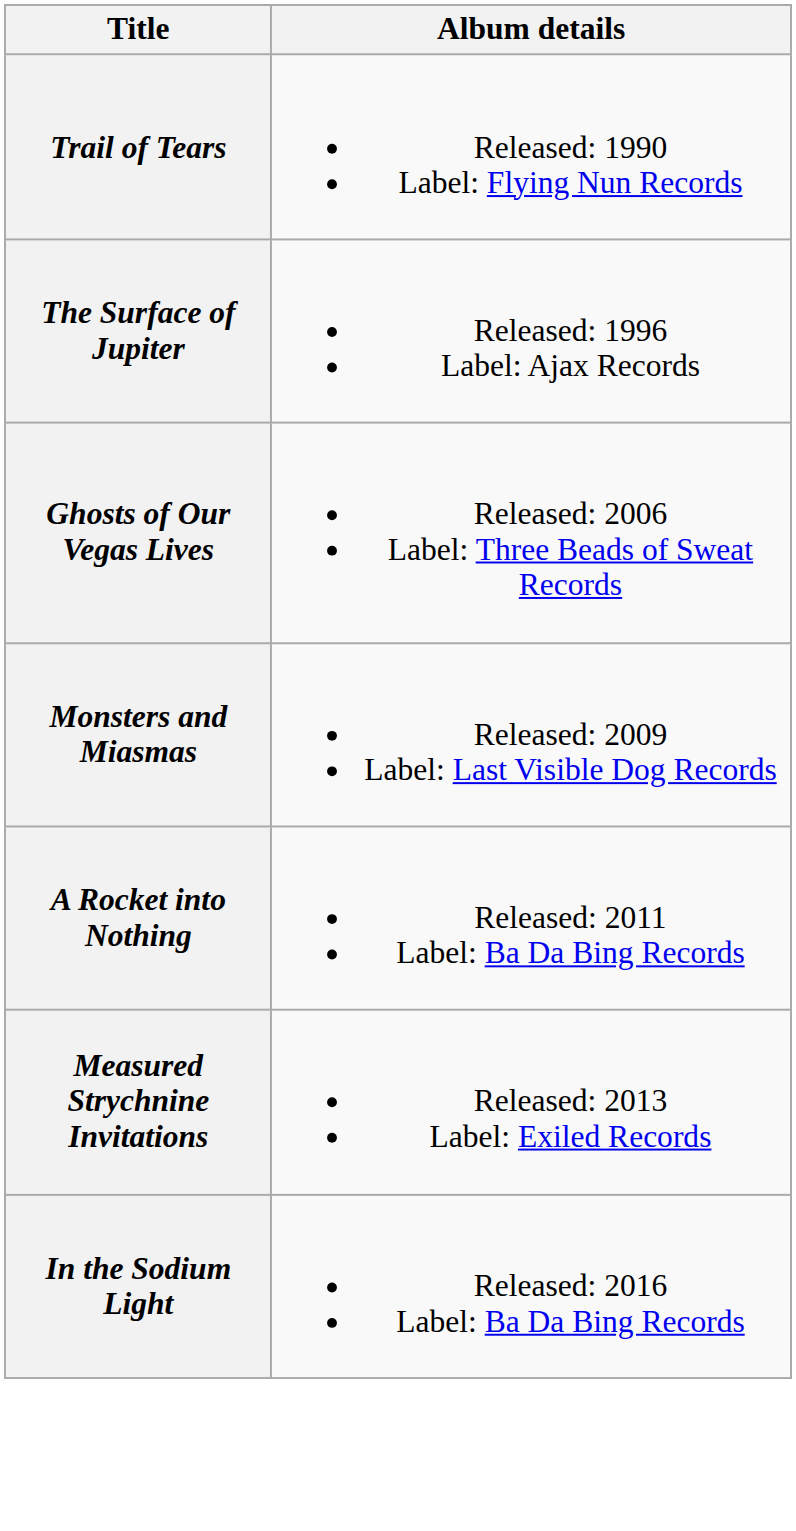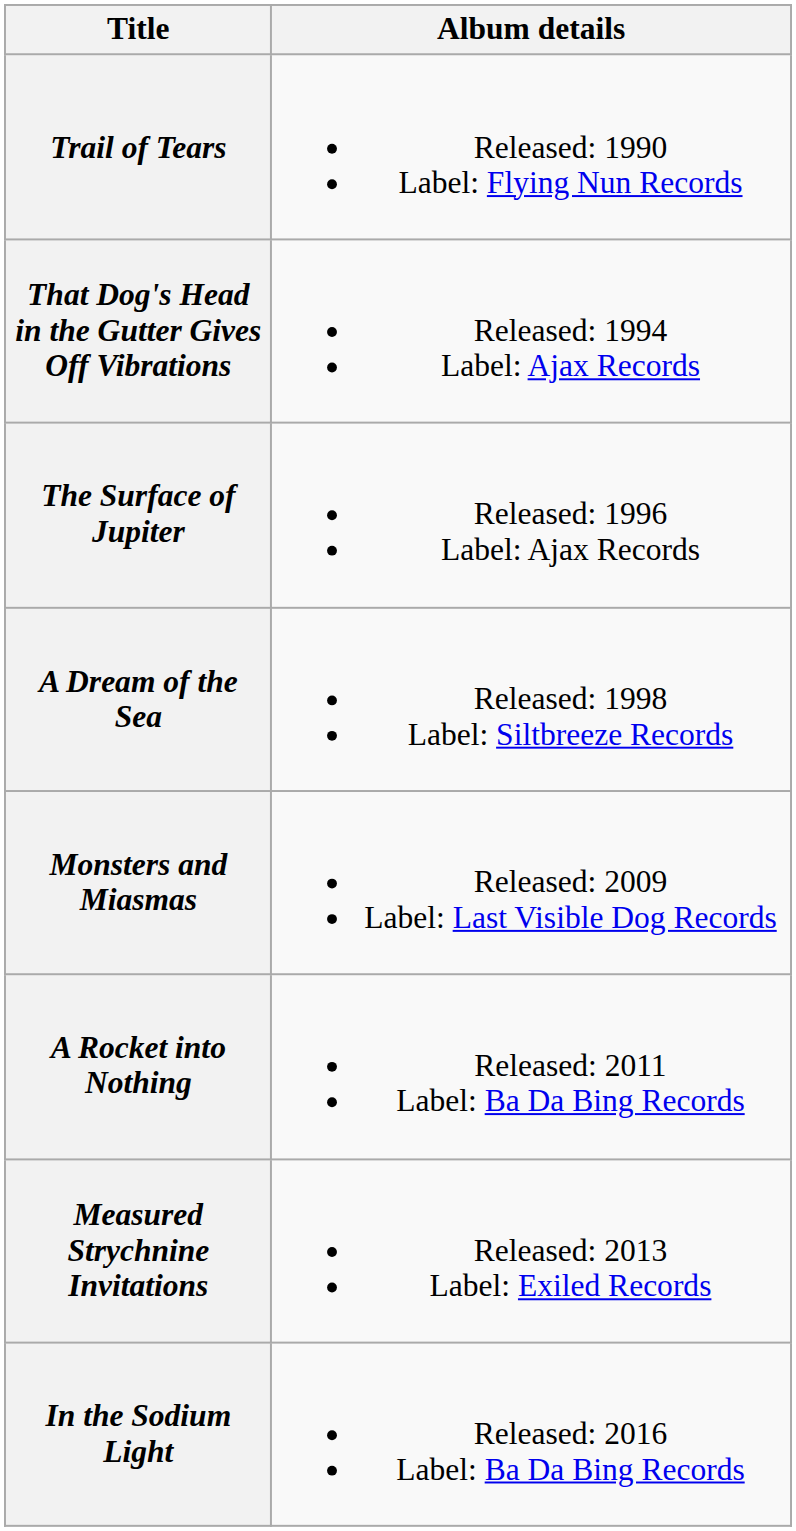+ row: That Dog's Head in the Gutter Gives Off Vibrations | Released: 1994 Label: Ajax Records
+ row: A Dream of the Sea | Released: 1998 Label: Siltbreeze Records
- row: Ghosts of Our Vegas Lives | Released: 2006 Label: Three Beads of Sweat Records
